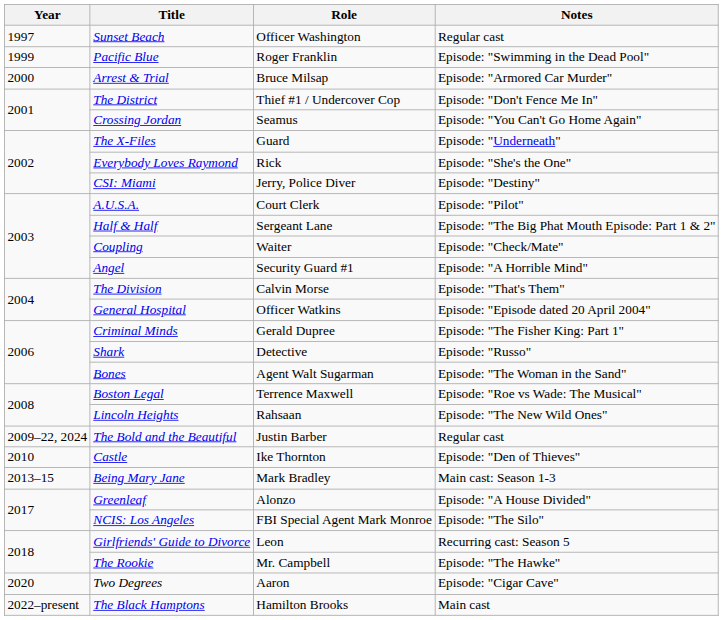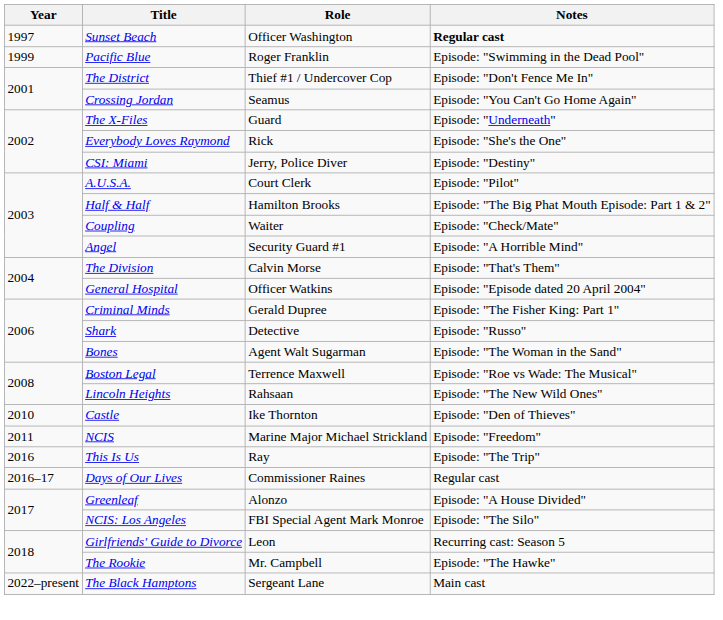Sunset Beach | Notes: normal -> bold
- row: 2000 | Arrest & Trial | Bruce Milsap | Episode: "Armored Car Murder"
Half & Half | Role: Sergeant Lane -> Hamilton Brooks
- row: 2009–22, 2024 | The Bold and the Beautiful | Justin Barber | Regular cast
+ row: 2011 | NCIS | Marine Major Michael Strickland | Episode: "Freedom"
- row: 2013–15 | Being Mary Jane | Mark Bradley | Main cast: Season 1-3
+ row: 2016 | This Is Us | Ray | Episode: "The Trip"
+ row: 2016–17 | Days of Our Lives | Commissioner Raines | Regular cast
- row: 2020 | Two Degrees | Aaron | Episode: "Cigar Cave"
The Black Hamptons | Role: Hamilton Brooks -> Sergeant Lane
